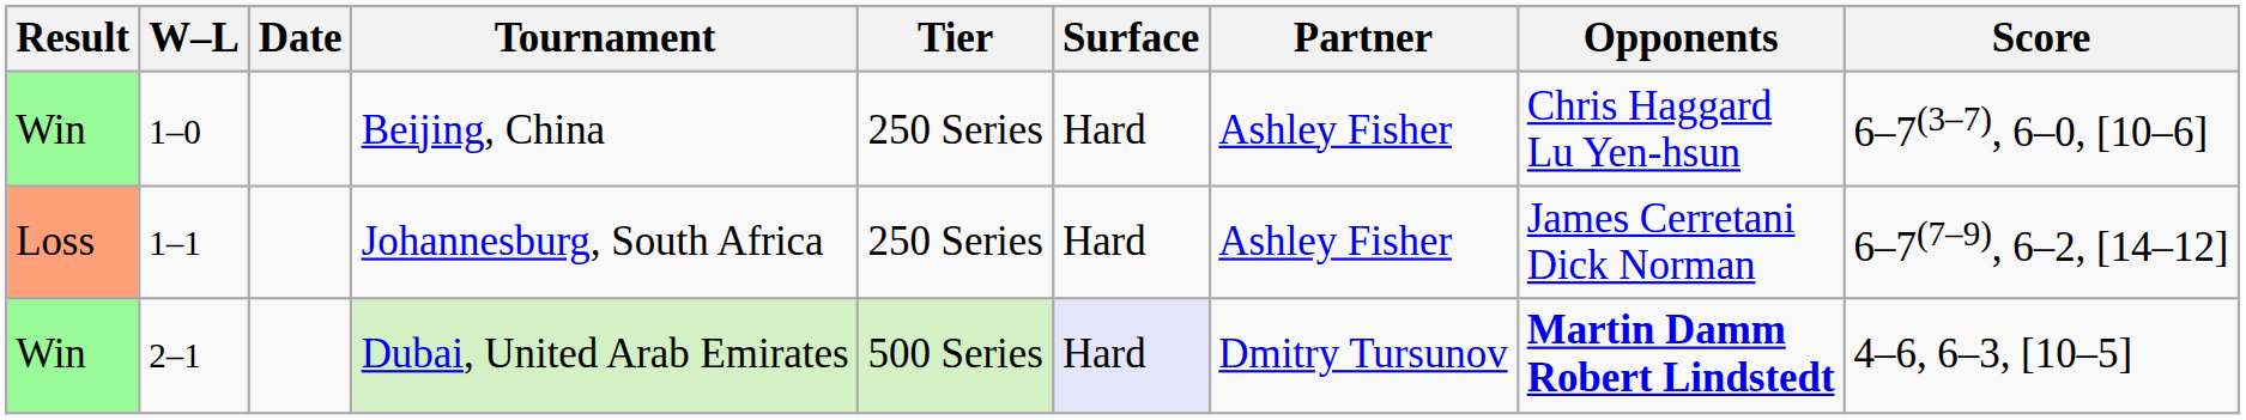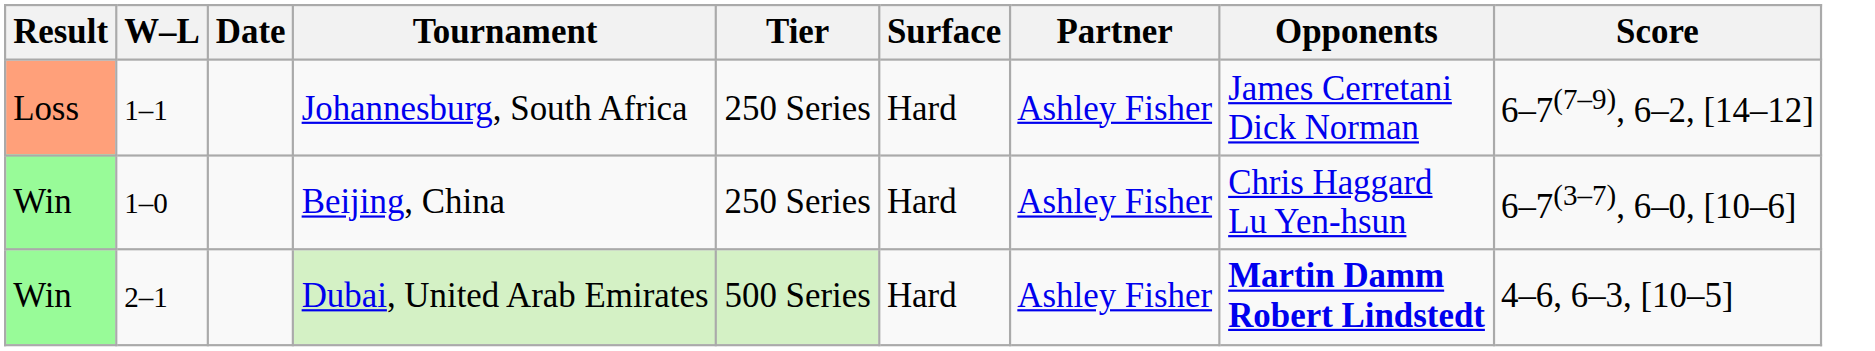rows swapped: Beijing, China <-> Johannesburg, South Africa
Dubai, United Arab Emirates | Surface: lavender background -> no background
Dubai, United Arab Emirates | Partner: Dmitry Tursunov -> Ashley Fisher
